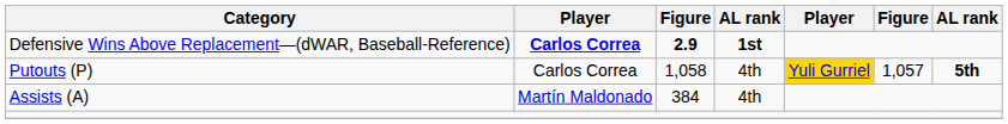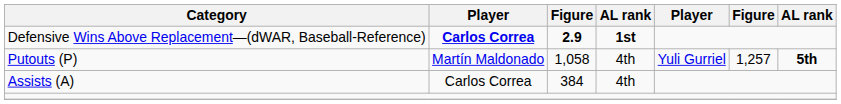Putouts (P) | column 2: Carlos Correa -> Martín Maldonado
Putouts (P) | column 5: gold background -> no background
Putouts (P) | column 6: 1,057 -> 1,257
Assists (A) | column 2: Martín Maldonado -> Carlos Correa
